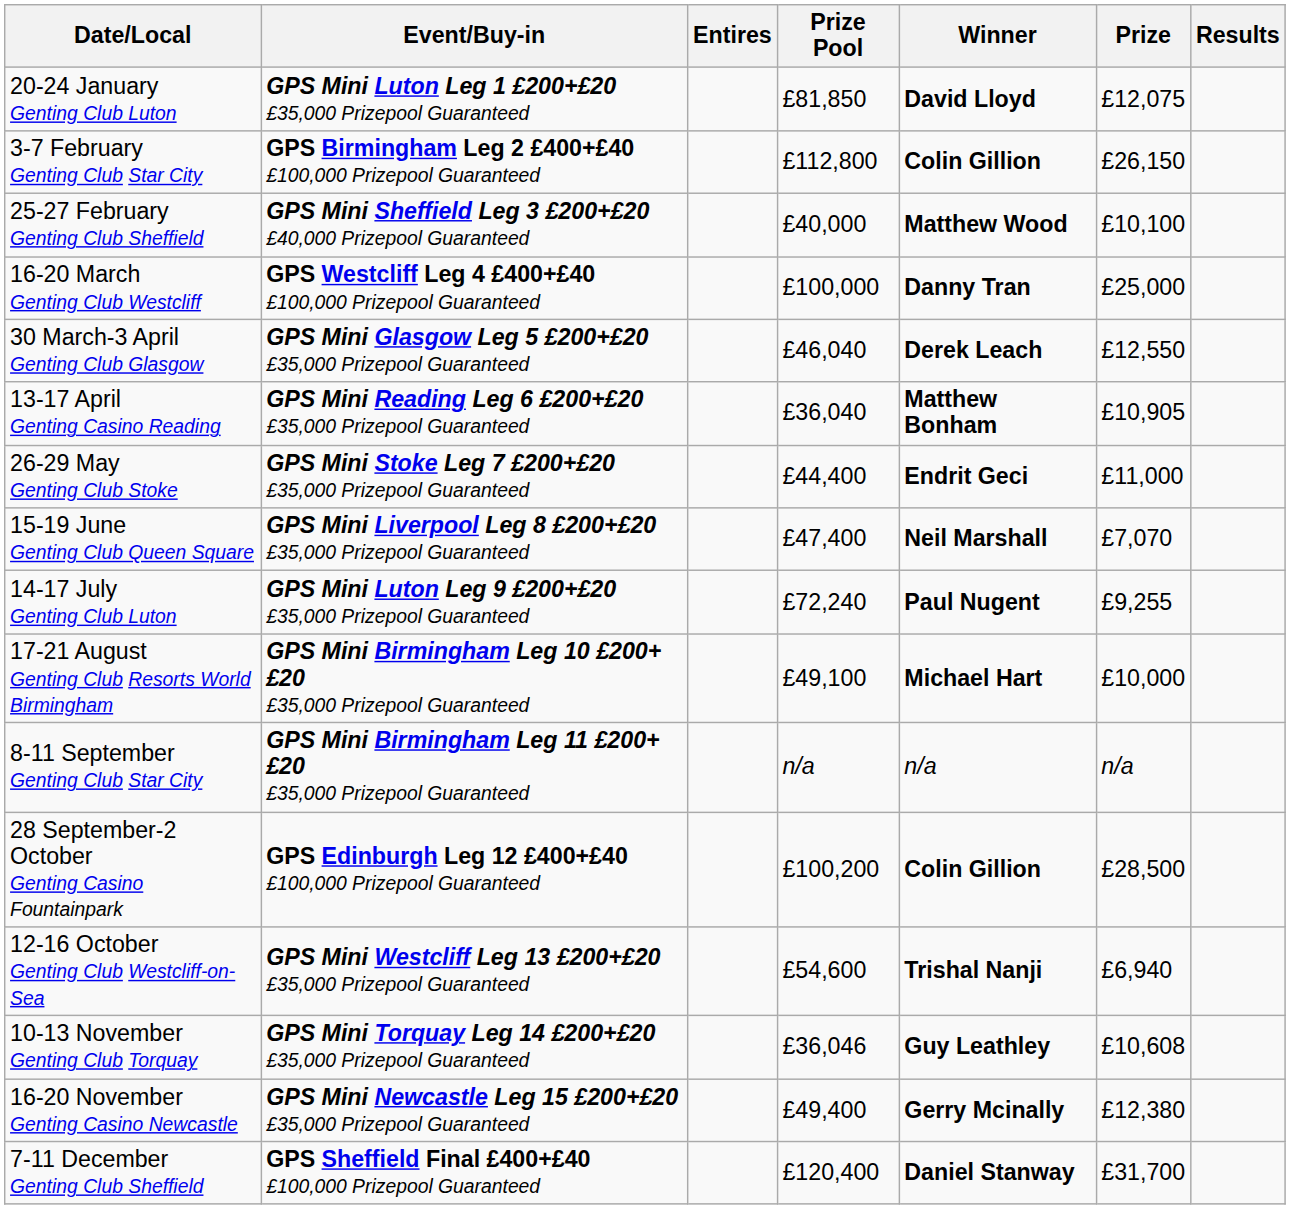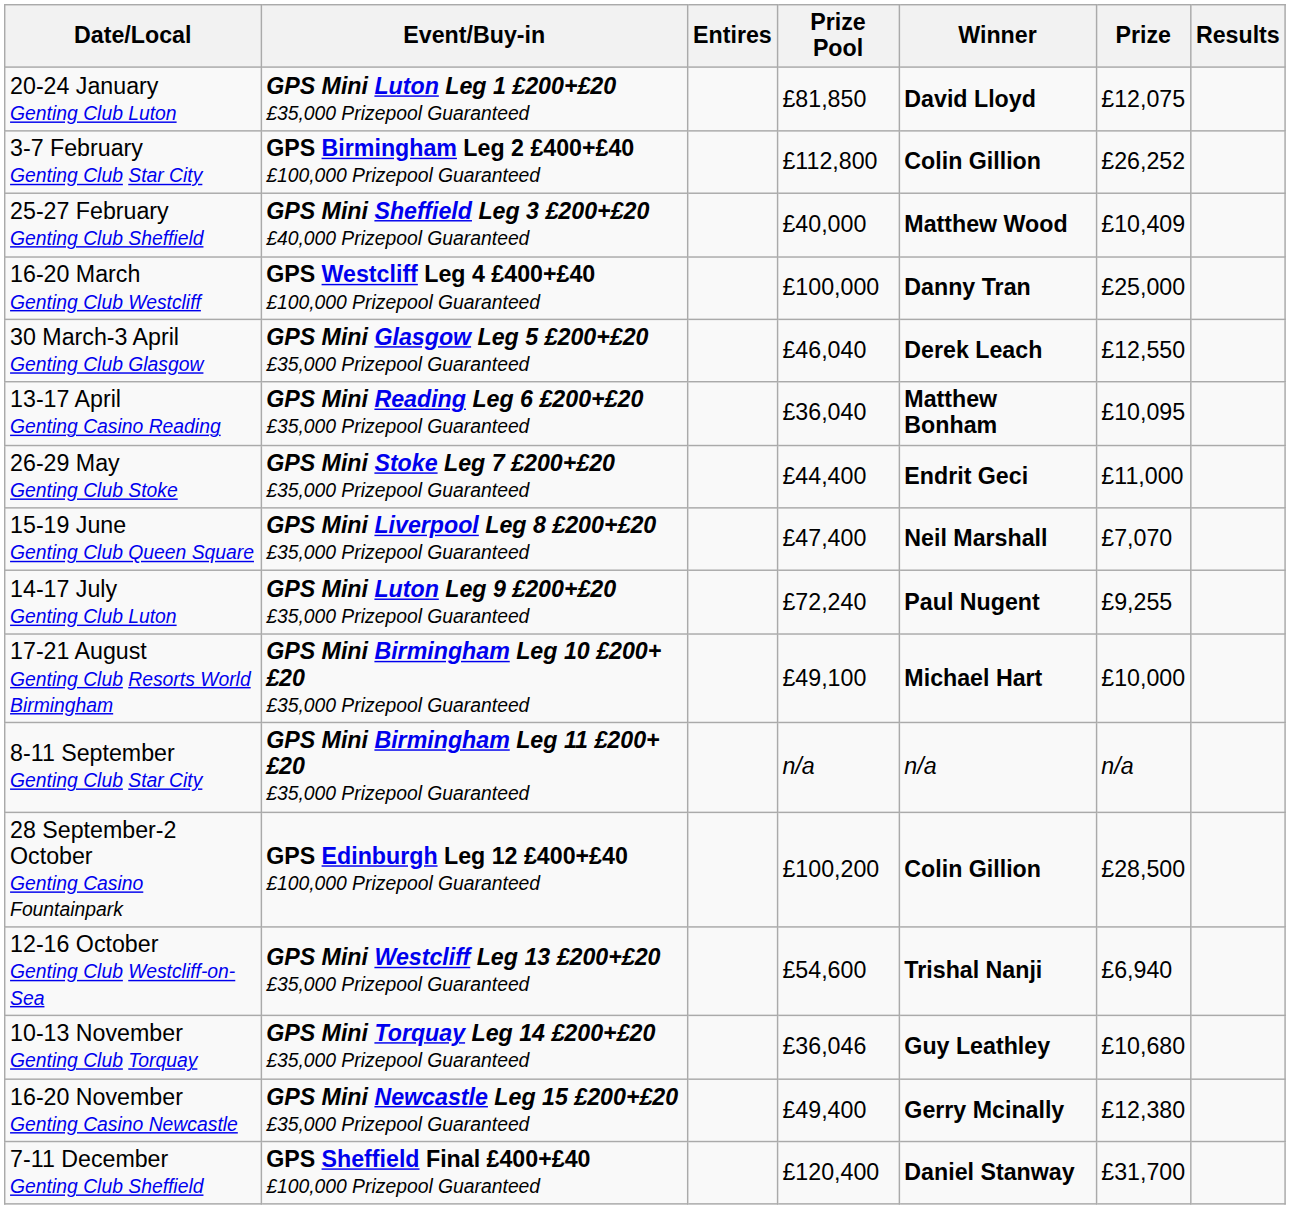3-7 February Genting Club Star City | Prize: £26,150 -> £26,252
25-27 February Genting Club Sheffield | Prize: £10,100 -> £10,409
13-17 April Genting Casino Reading | Prize: £10,905 -> £10,095
10-13 November Genting Club Torquay | Prize: £10,608 -> £10,680
